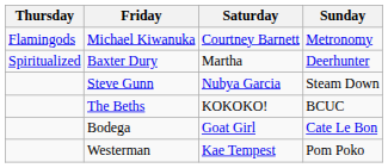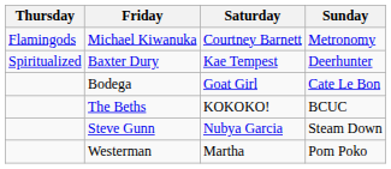Baxter Dury | Saturday: Martha -> Kae Tempest
rows swapped: Bodega <-> Steve Gunn
Westerman | Saturday: Kae Tempest -> Martha
